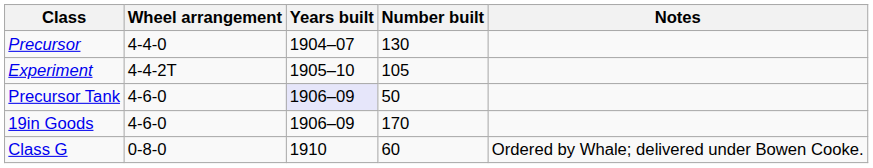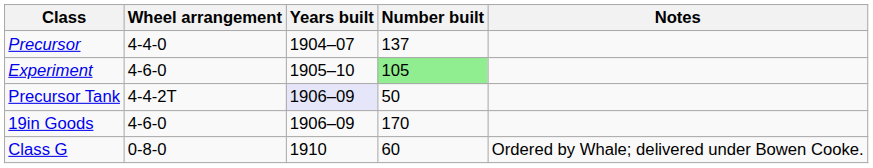Precursor | Number built: 130 -> 137
Experiment | Wheel arrangement: 4-4-2T -> 4-6-0
Experiment | Number built: no background -> lightgreen background
Precursor Tank | Wheel arrangement: 4-6-0 -> 4-4-2T
